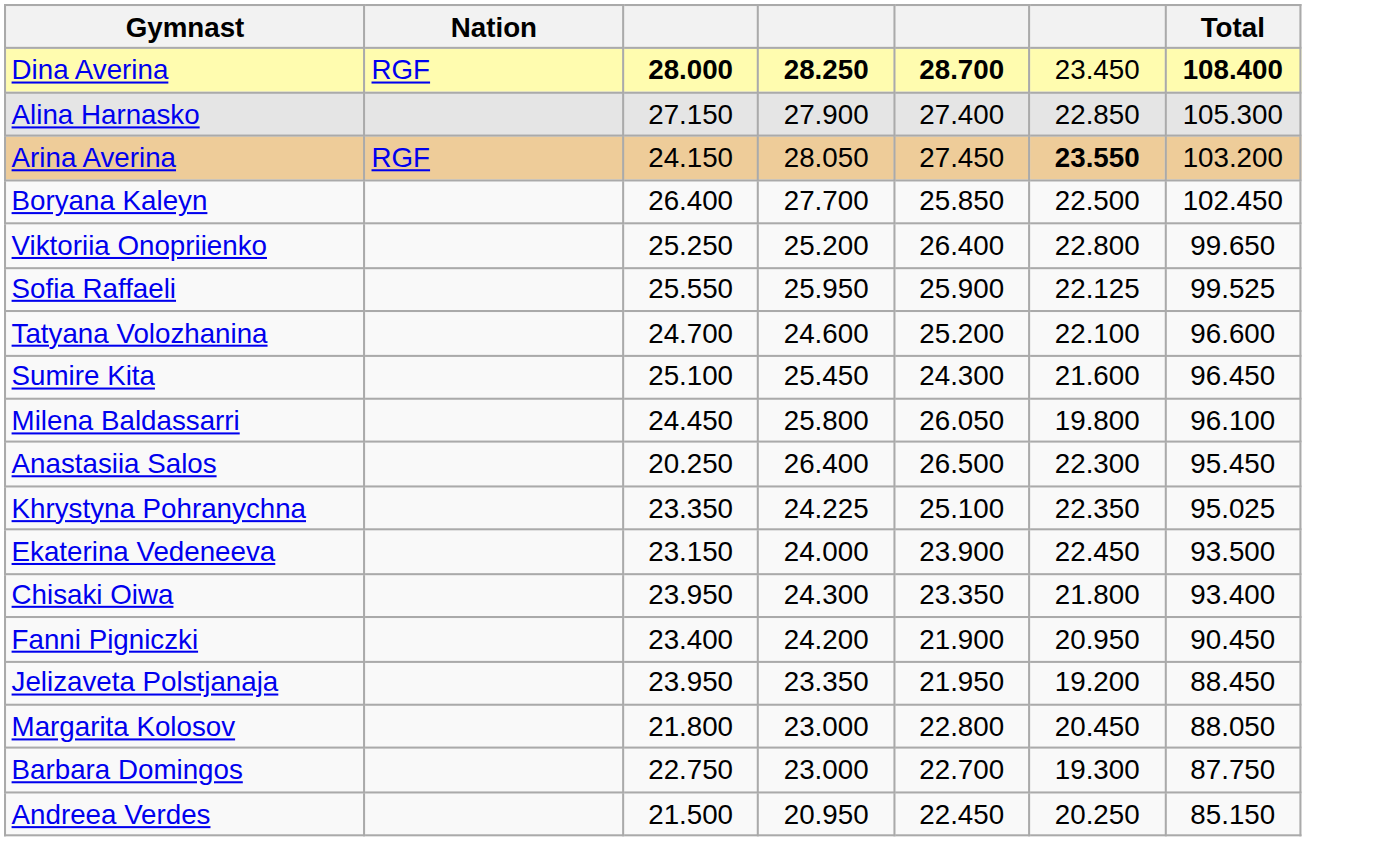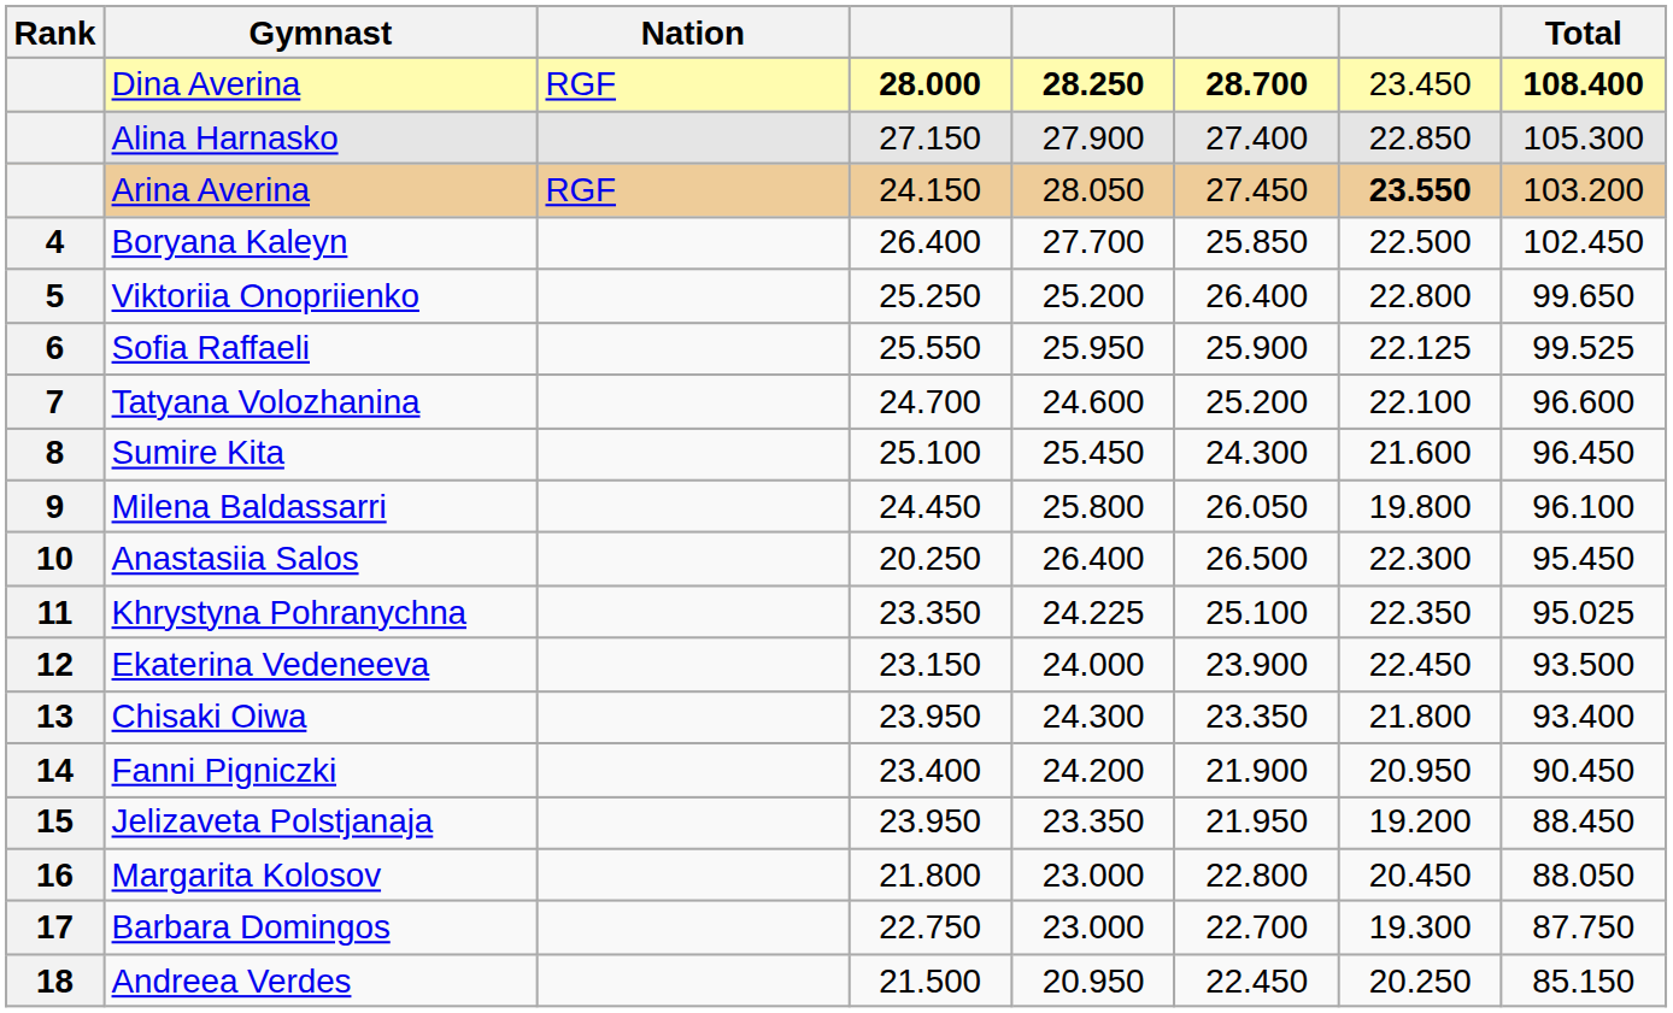+ column: Rank | 4 | 5 | 6 | 7 | 8 | 9 | 10 | 11 | 12 | 13 | 14 | 15 | 16 | 17 | 18
